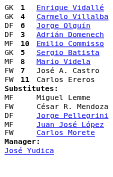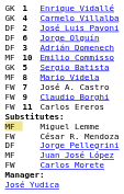+ row: DF | 2 | José Luis Pavoni
+ row: FW | 9 | Claudio Borghi
Miguel Lemme | column 1: no background -> khaki background
